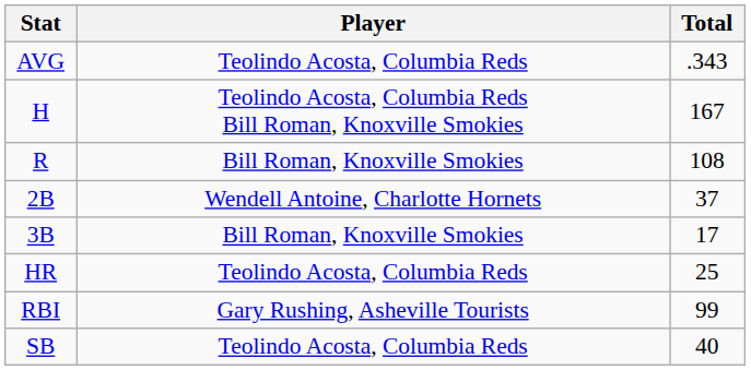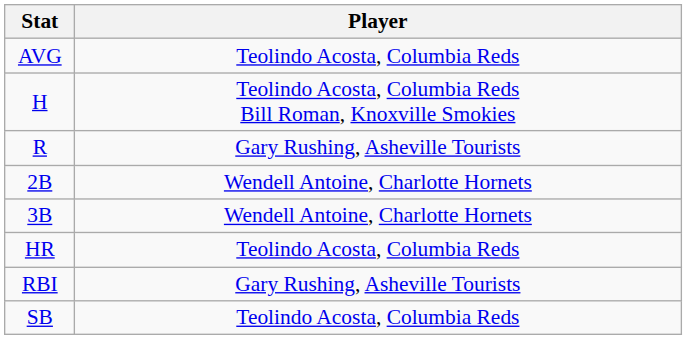- column: Total | .343 | 167 | 108 | 37 | 17 | 25 | 99 | 40
R | Player: Bill Roman, Knoxville Smokies -> Gary Rushing, Asheville Tourists
3B | Player: Bill Roman, Knoxville Smokies -> Wendell Antoine, Charlotte Hornets
